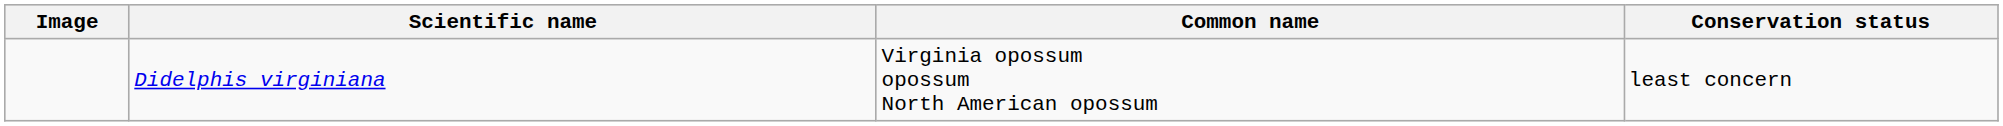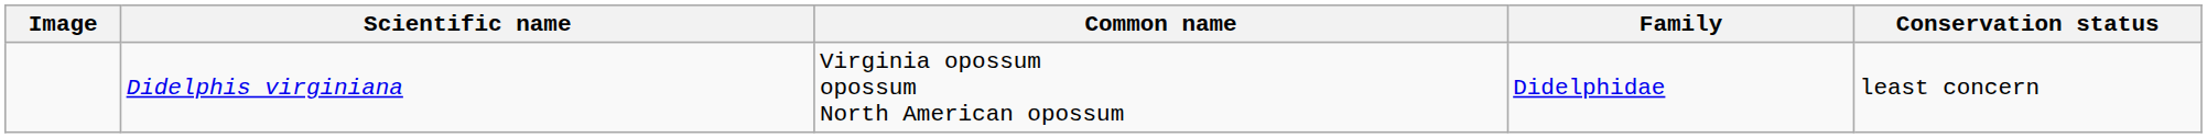+ column: Family | Didelphidae
